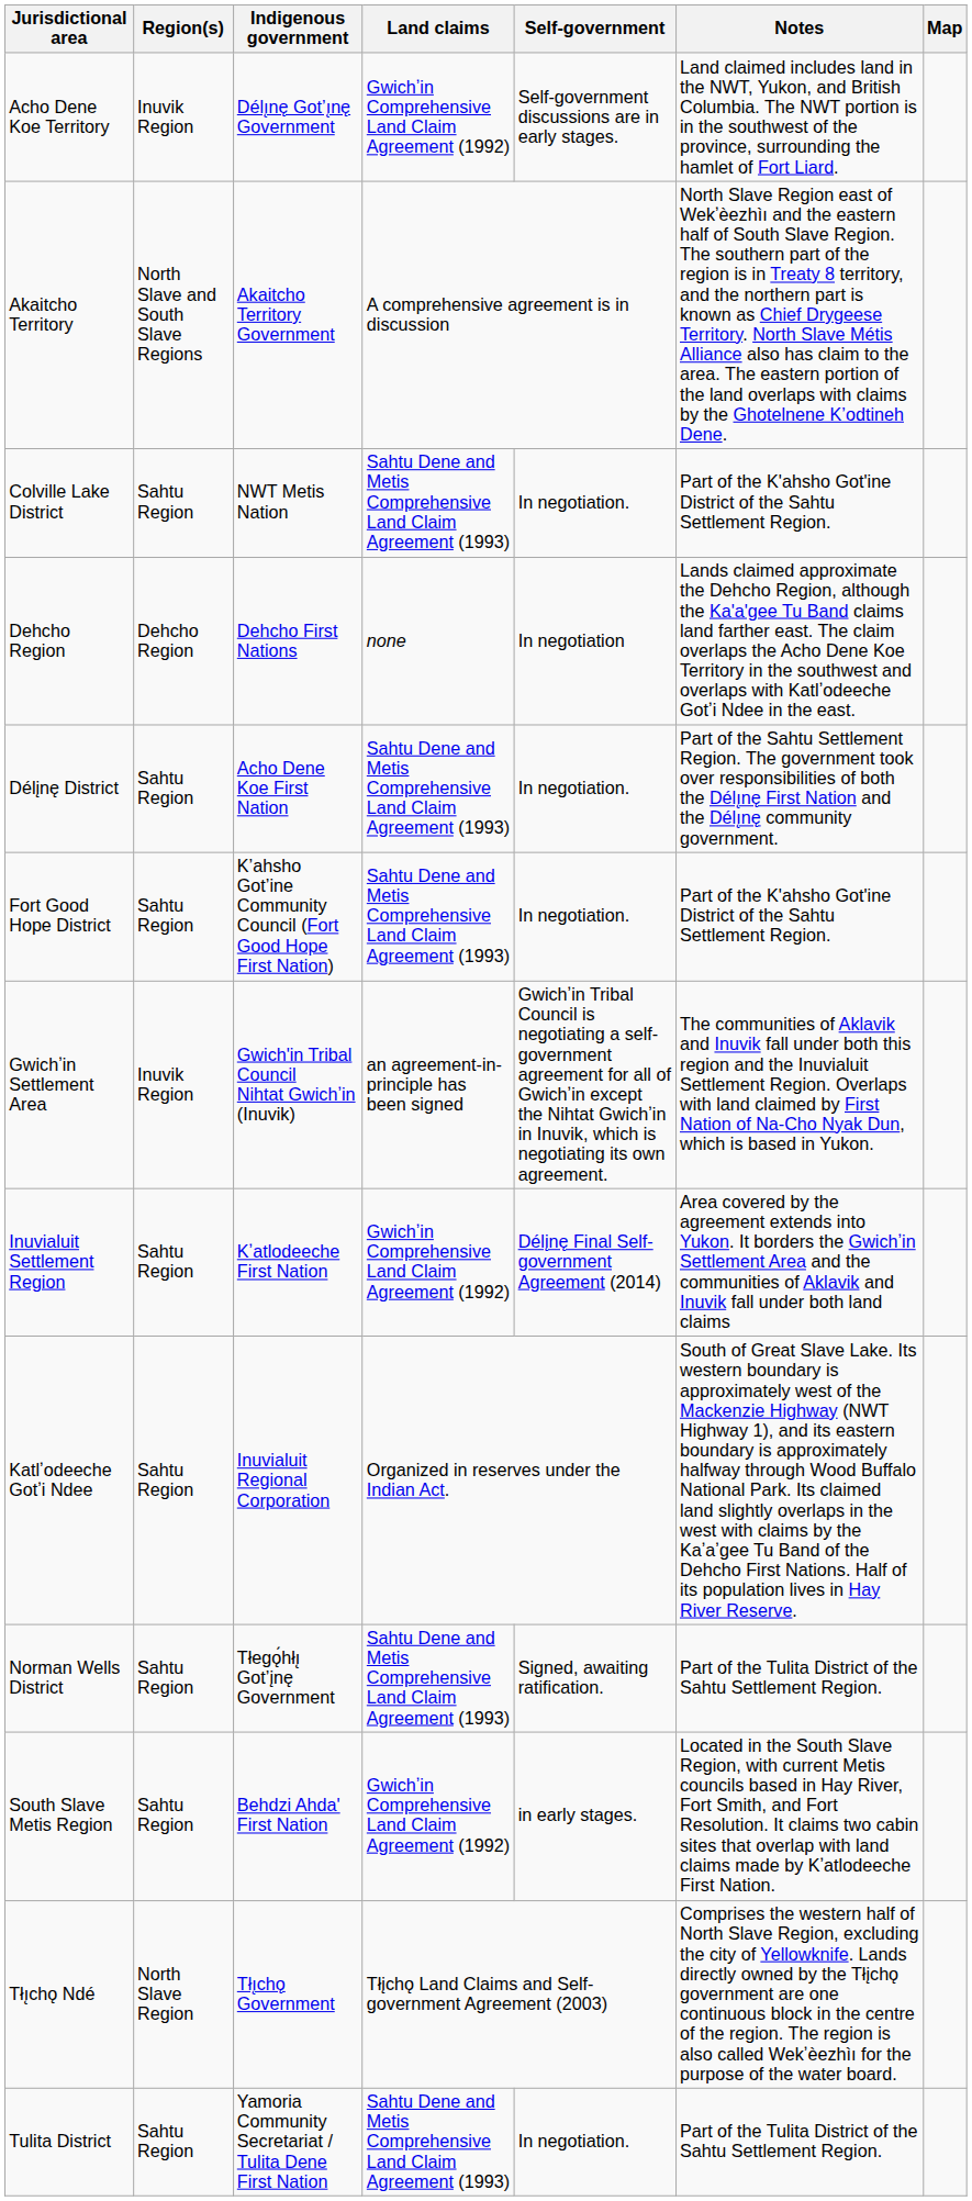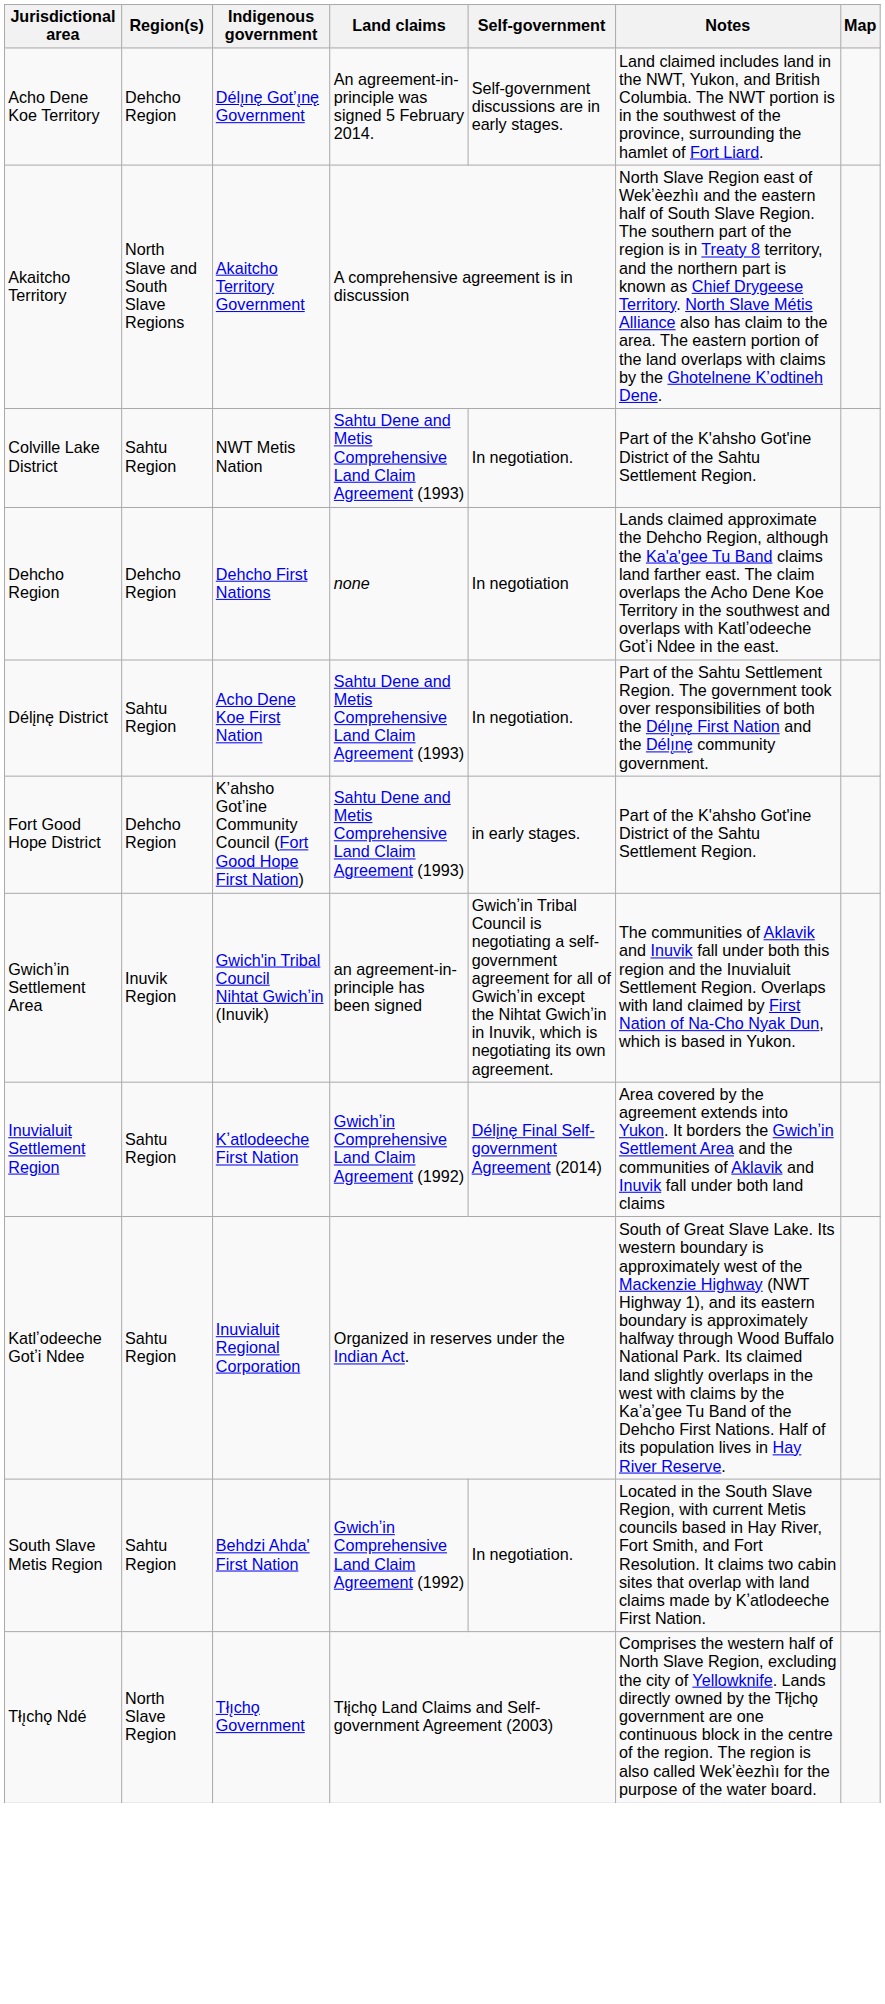Acho Dene Koe Territory | Region(s): Inuvik Region -> Dehcho Region
Acho Dene Koe Territory | Land claims: Gwichʼin Comprehensive Land Claim Agreement (1992) -> An agreement-in-principle was signed 5 February 2014.
Fort Good Hope District | Region(s): Sahtu Region -> Dehcho Region
Fort Good Hope District | Self-government: In negotiation. -> in early stages.
- row: Norman Wells District | Sahtu Region | Tłegǫ́hłı̨ Got’įnę Government | Sahtu Dene and Metis Comprehensive Land Claim Agreement (1993) | Signed, awaiting ratification. | Part of the Tulita District of the Sahtu Settlement Region.
South Slave Metis Region | Self-government: in early stages. -> In negotiation.
- row: Tulita District | Sahtu Region | Yamoria Community Secretariat / Tulita Dene First Nation | Sahtu Dene and Metis Comprehensive Land Claim Agreement (1993) | In negotiation. | Part of the Tulita District of the Sahtu Settlement Region.
